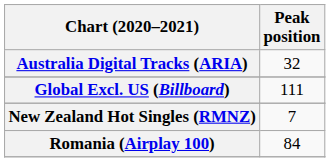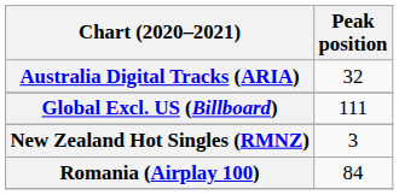New Zealand Hot Singles (RMNZ) | Peak position: 7 -> 3
